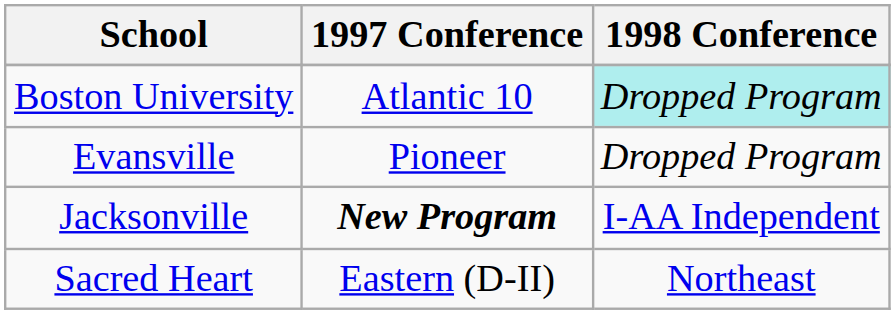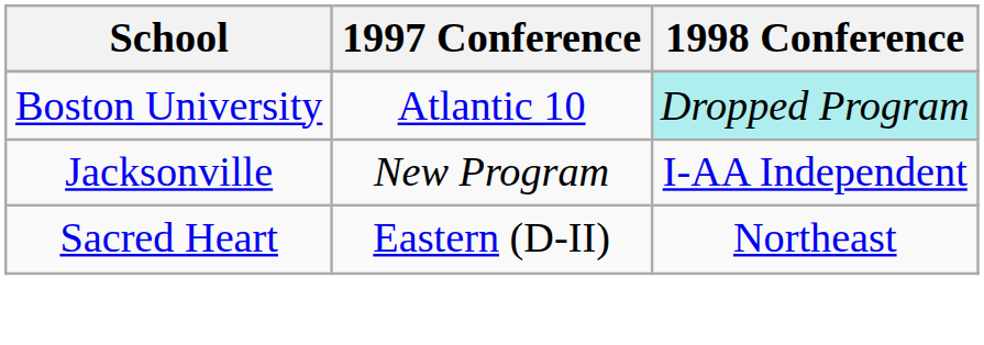- row: Evansville | Pioneer | Dropped Program
Jacksonville | 1997 Conference: bold -> normal
